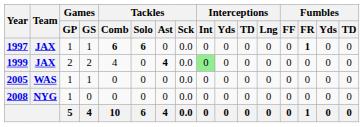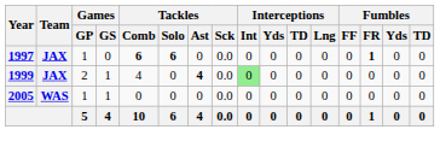1997 | Games / GS: 1 -> 0
1999 | Games / GS: 2 -> 1
- row: 2008 | NYG | 1 | 0 | 0 | 0 | 0 | 0.0 | 0 | 0 | 0 | 0 | 0 | 0 | 0 | 0
